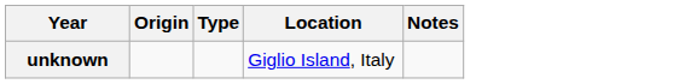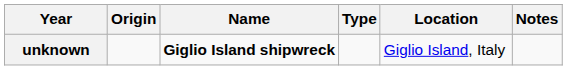+ column: Name | Giglio Island shipwreck
